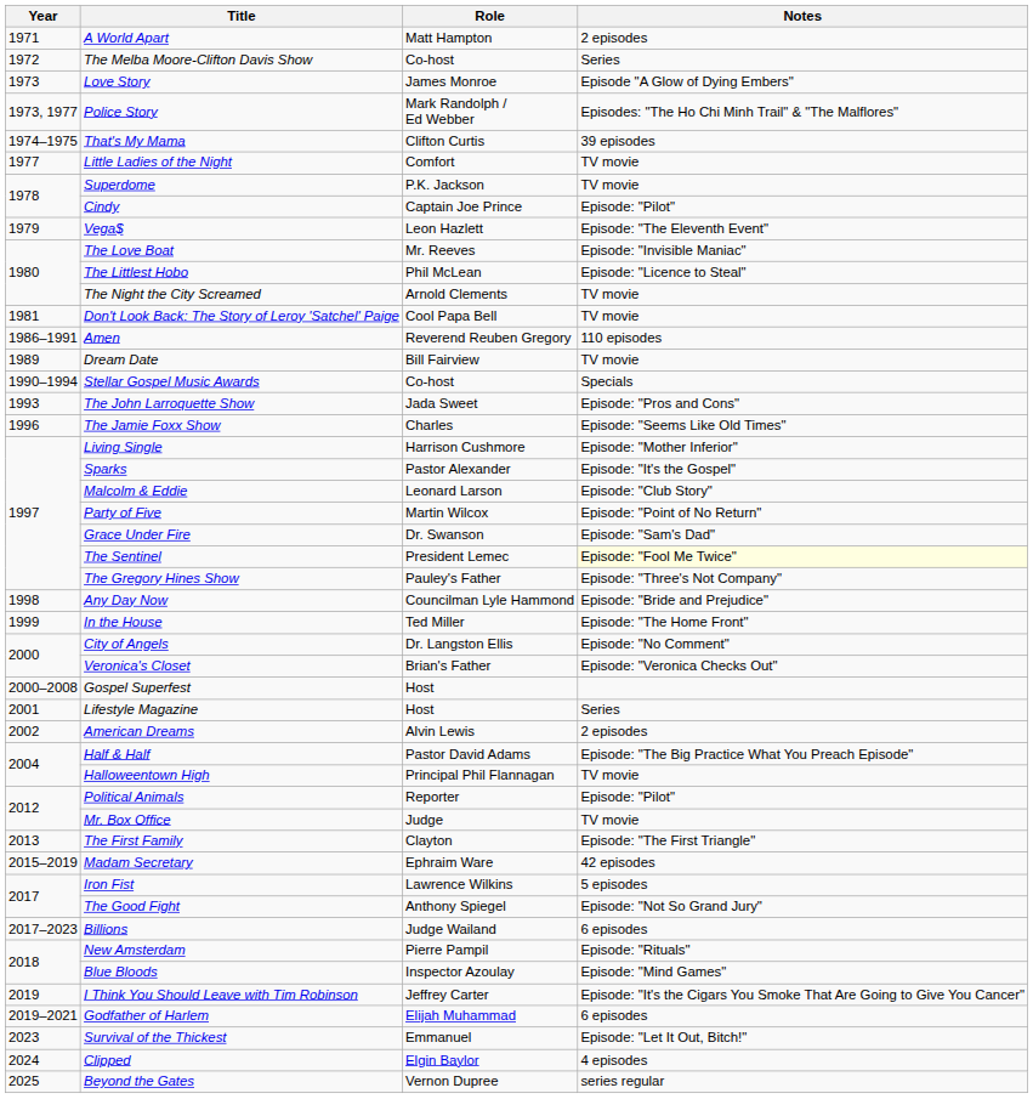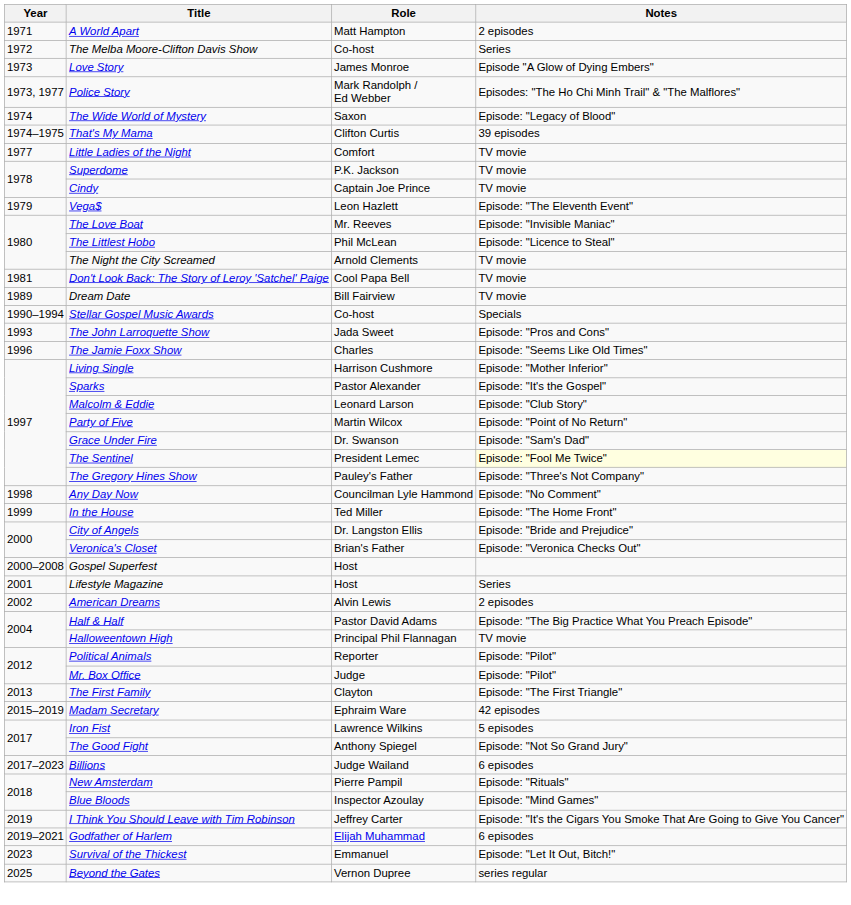+ row: 1974 | The Wide World of Mystery | Saxon | Episode: "Legacy of Blood"
Cindy | Notes: Episode: "Pilot" -> TV movie
- row: 1986–1991 | Amen | Reverend Reuben Gregory | 110 episodes
Any Day Now | Notes: Episode: "Bride and Prejudice" -> Episode: "No Comment"
City of Angels | Notes: Episode: "No Comment" -> Episode: "Bride and Prejudice"
Mr. Box Office | Notes: TV movie -> Episode: "Pilot"
- row: 2024 | Clipped | Elgin Baylor | 4 episodes
